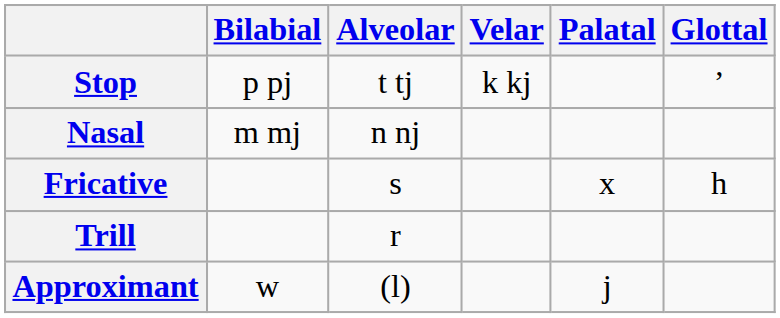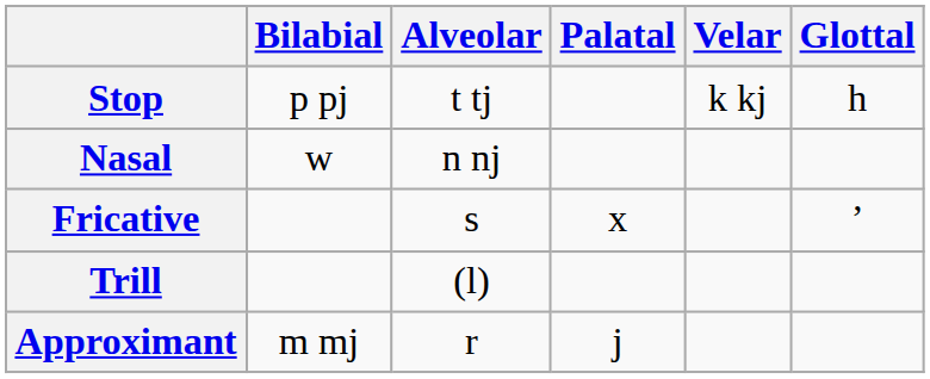columns swapped: Palatal <-> Velar
Stop | Glottal: ʼ -> h
Nasal | Bilabial: m mj -> w
Fricative | Glottal: h -> ʼ
Trill | Alveolar: r -> (l)
Approximant | Bilabial: w -> m mj
Approximant | Alveolar: (l) -> r
